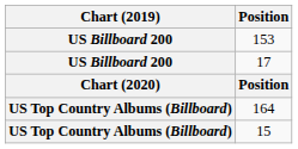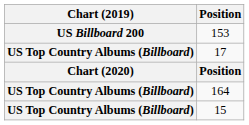17 | Chart (2019): US Billboard 200 -> US Top Country Albums (Billboard)
